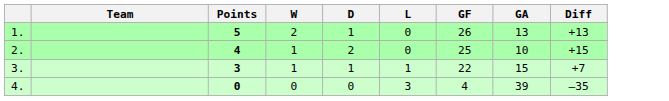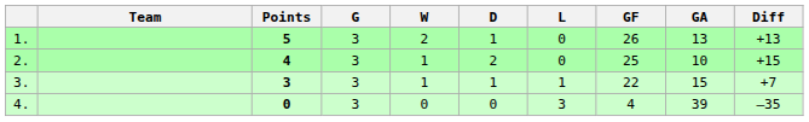+ column: G | 3 | 3 | 3 | 3
